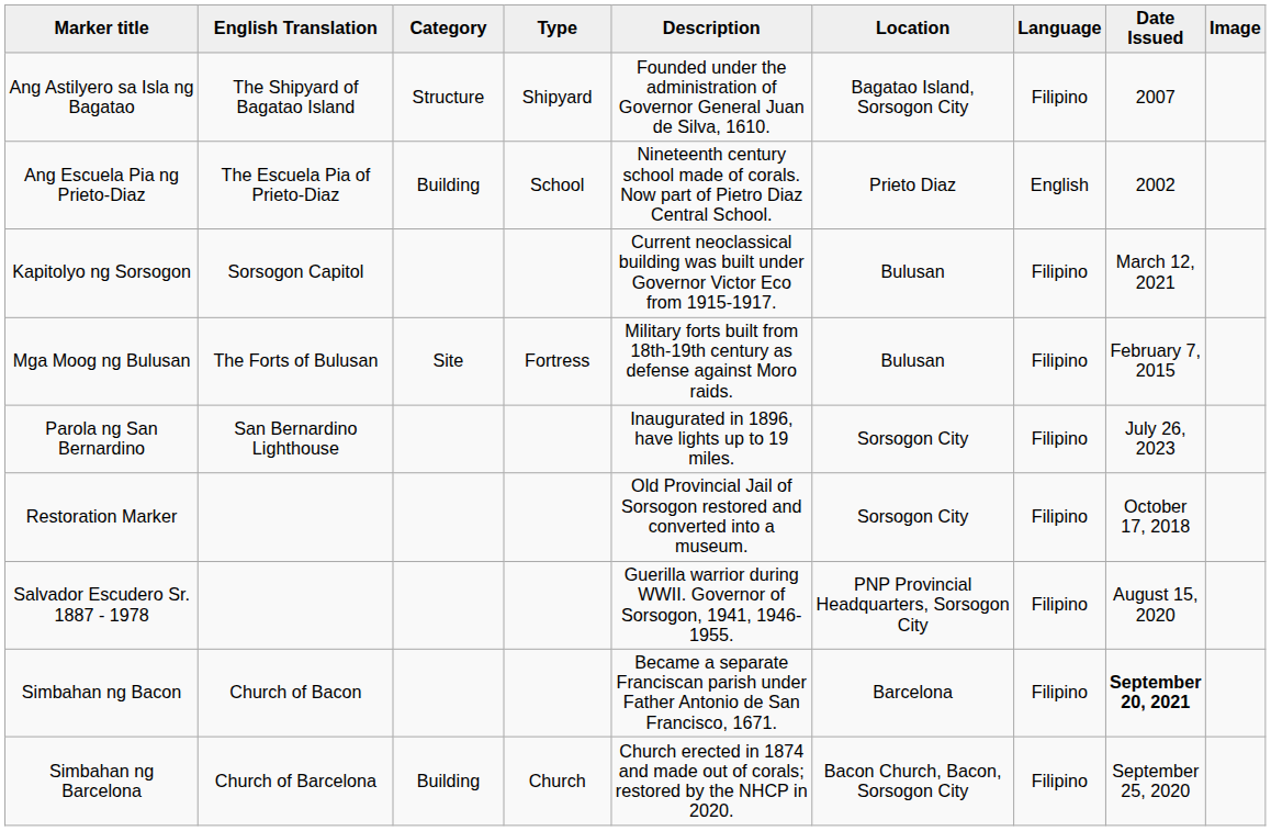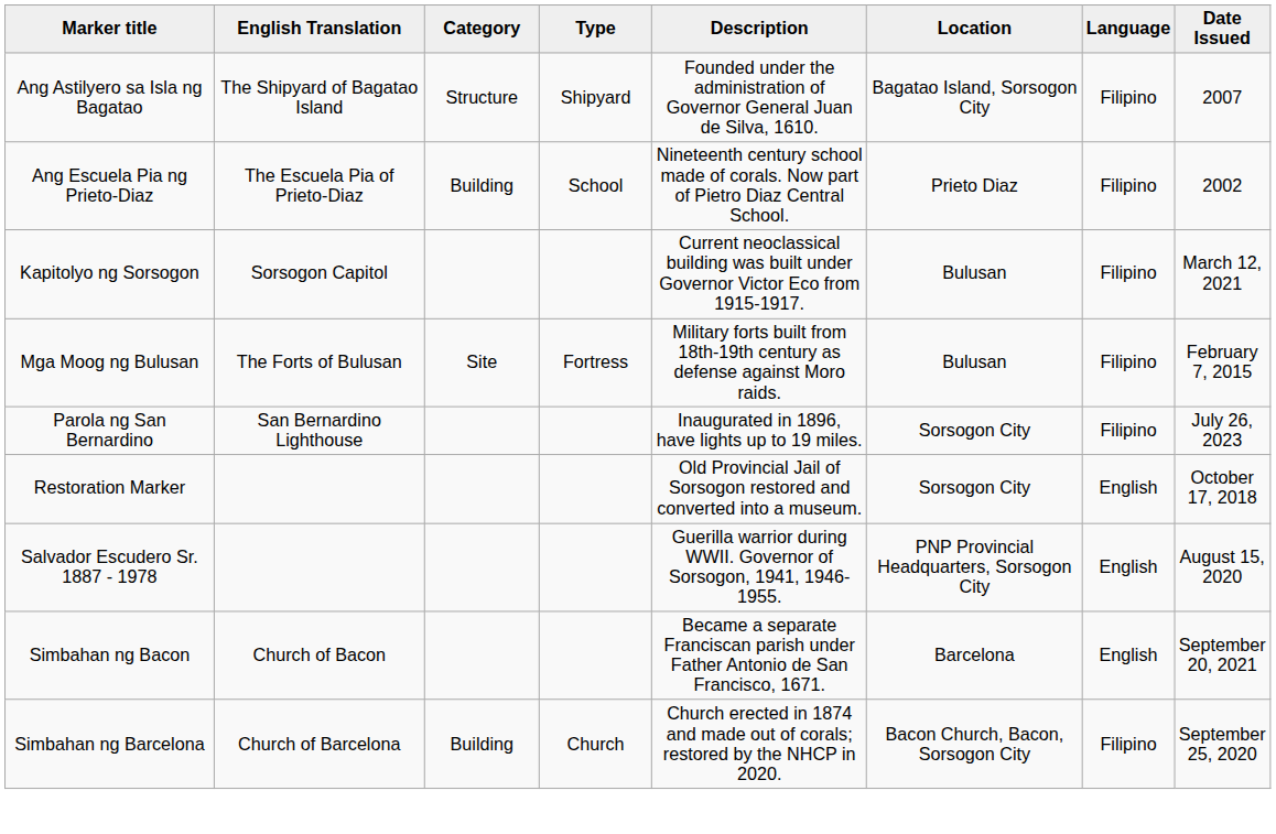- column: Image
Ang Escuela Pia ng Prieto-Diaz | Language: English -> Filipino
Restoration Marker | Language: Filipino -> English
Salvador Escudero Sr. 1887 - 1978 | Language: Filipino -> English
Simbahan ng Bacon | Language: Filipino -> English
Simbahan ng Bacon | Date Issued: bold -> normal
